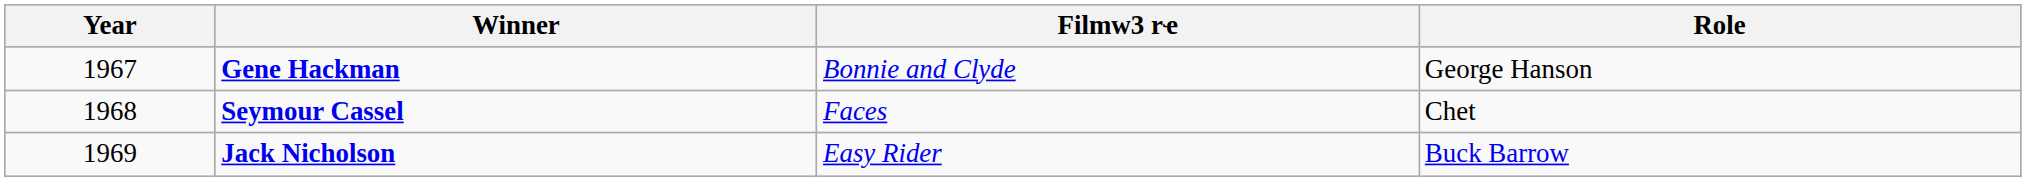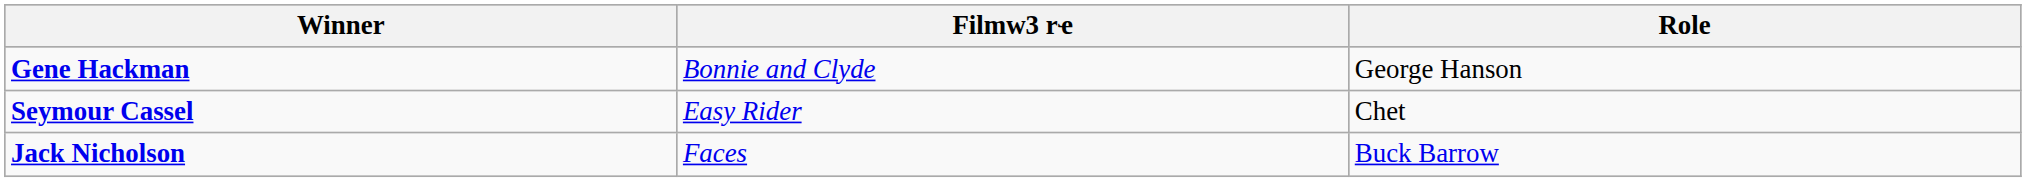- column: Year | 1967 | 1968 | 1969
Seymour Cassel | Filmw3 rҽ: Faces -> Easy Rider
Jack Nicholson | Filmw3 rҽ: Easy Rider -> Faces
